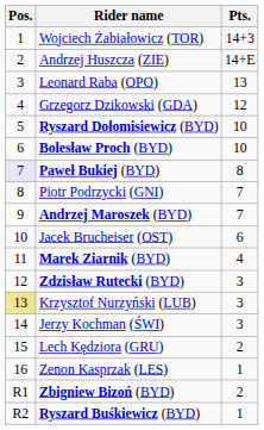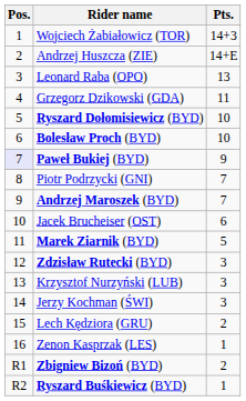Grzegorz Dzikowski (GDA) | Pts.: 12 -> 11
Paweł Bukiej (BYD) | Pts.: 8 -> 9
Marek Ziarnik (BYD) | Pts.: 4 -> 5
Krzysztof Nurzyński (LUB) | Pos.: khaki background -> no background
